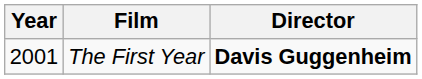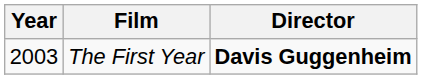The First Year | Year: 2001 -> 2003
